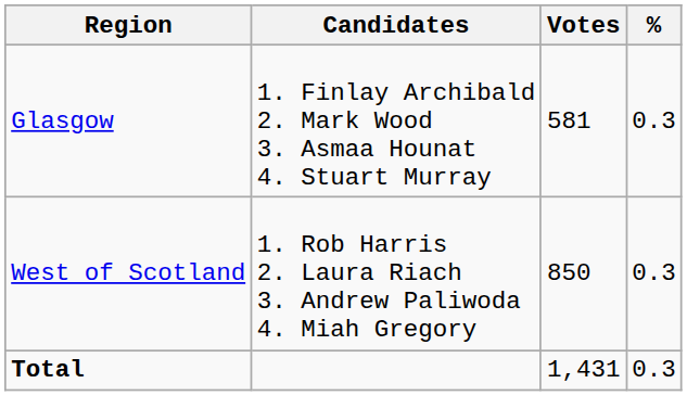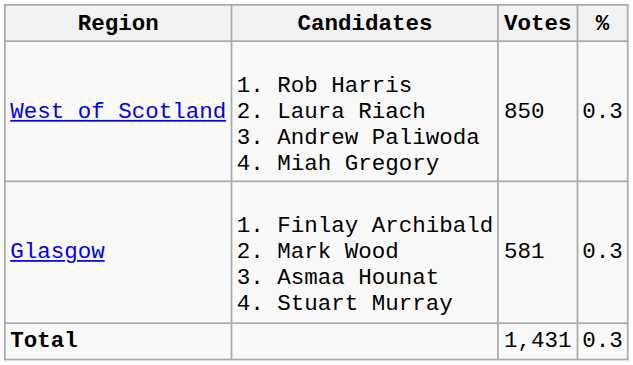rows swapped: Glasgow <-> West of Scotland
